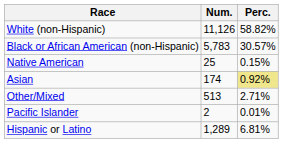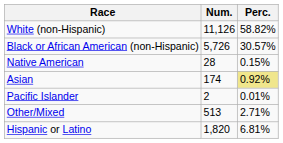Black or African American (non-Hispanic) | Num.: 5,783 -> 5,726
Native American | Num.: 25 -> 28
rows swapped: Pacific Islander <-> Other/Mixed
Hispanic or Latino | Num.: 1,289 -> 1,820
